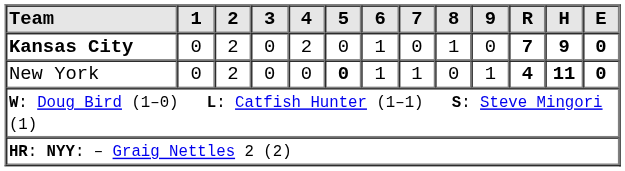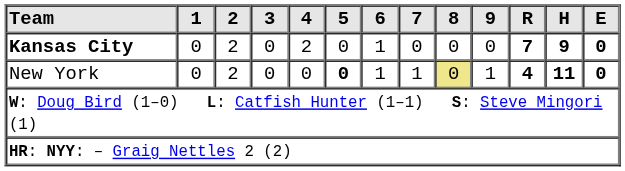Kansas City | 8: 1 -> 0
New York | 8: no background -> khaki background
